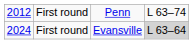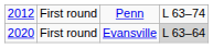First round / Evansville | column 1: 2024 -> 2020
